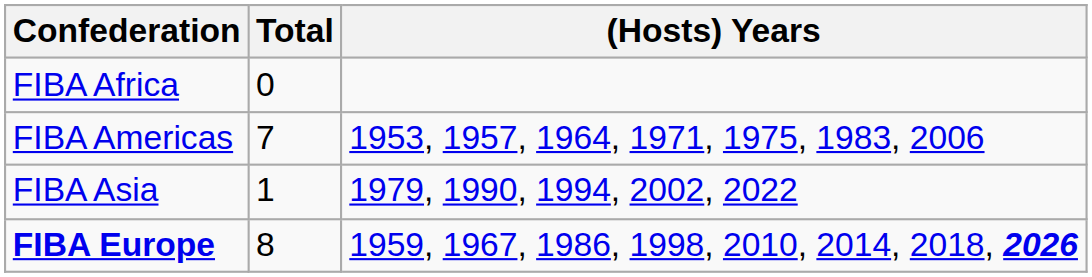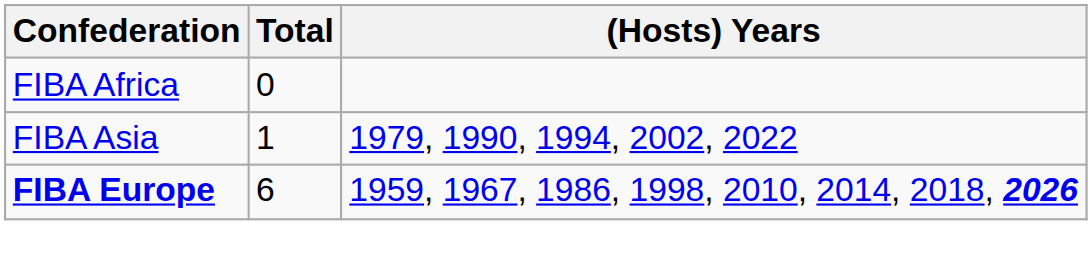- row: FIBA Americas | 7 | 1953, 1957, 1964, 1971, 1975, 1983, 2006
FIBA Europe | Total: 8 -> 6
